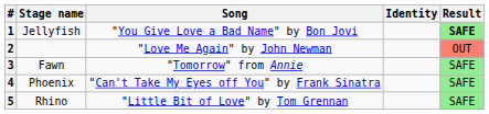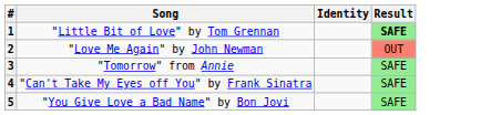- column: Stage name | Jellyfish | Fawn | Phoenix | Rhino
1 | Song: "You Give Love a Bad Name" by Bon Jovi -> "Little Bit of Love" by Tom Grennan
5 | Song: "Little Bit of Love" by Tom Grennan -> "You Give Love a Bad Name" by Bon Jovi
